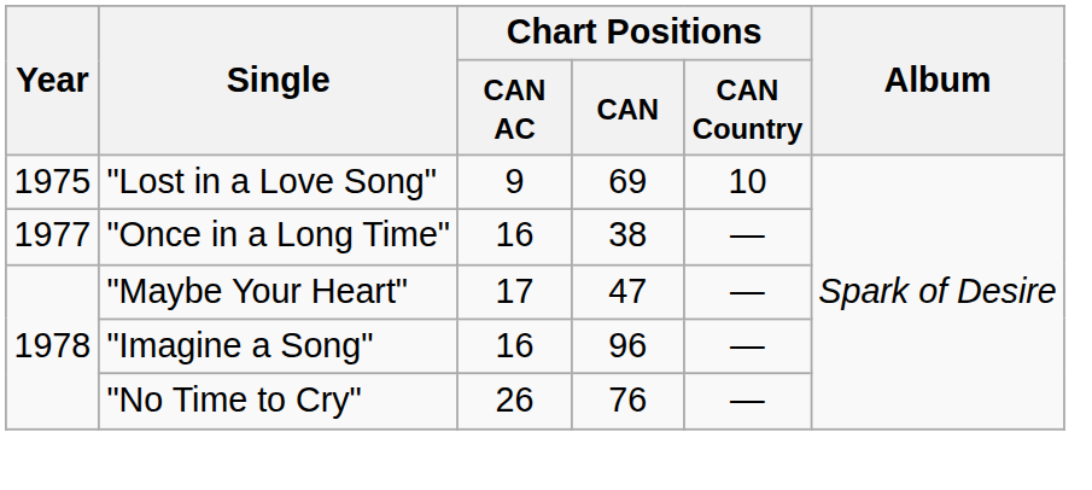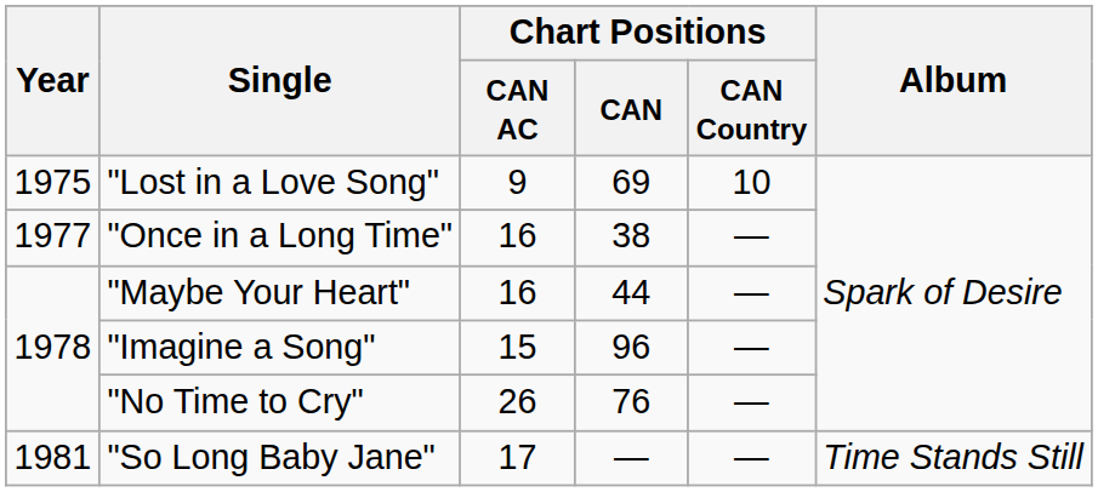"Maybe Your Heart" | Chart Positions / CAN AC: 17 -> 16
"Maybe Your Heart" | Chart Positions / CAN: 47 -> 44
"Imagine a Song" | Chart Positions / CAN AC: 16 -> 15
+ row: 1981 | "So Long Baby Jane" | 17 | — | — | Time Stands Still
